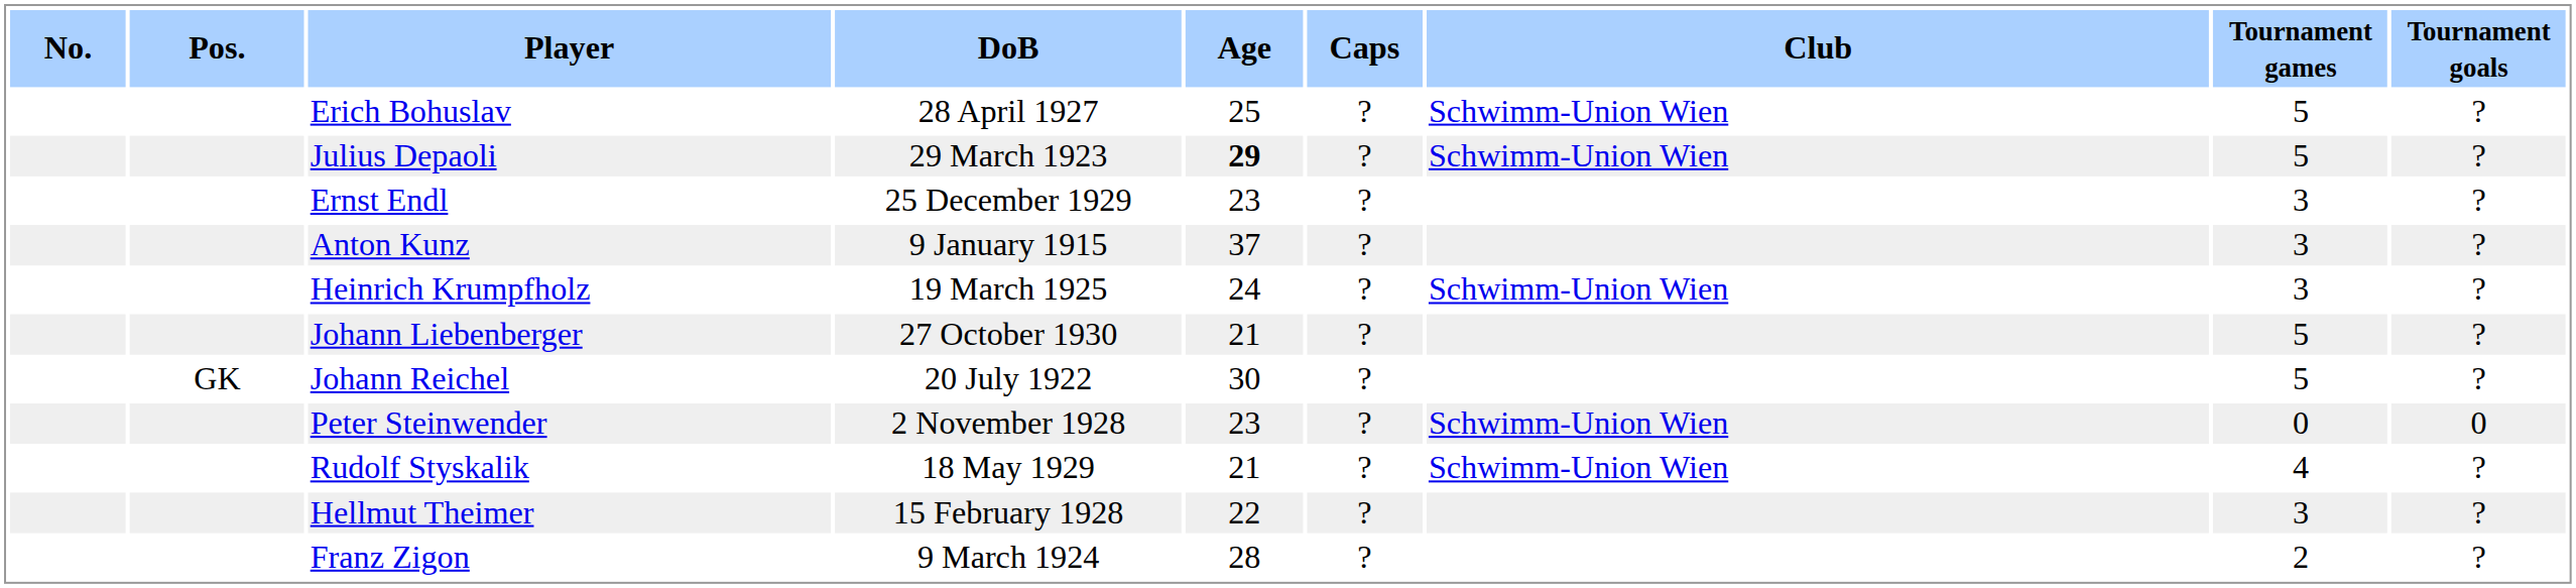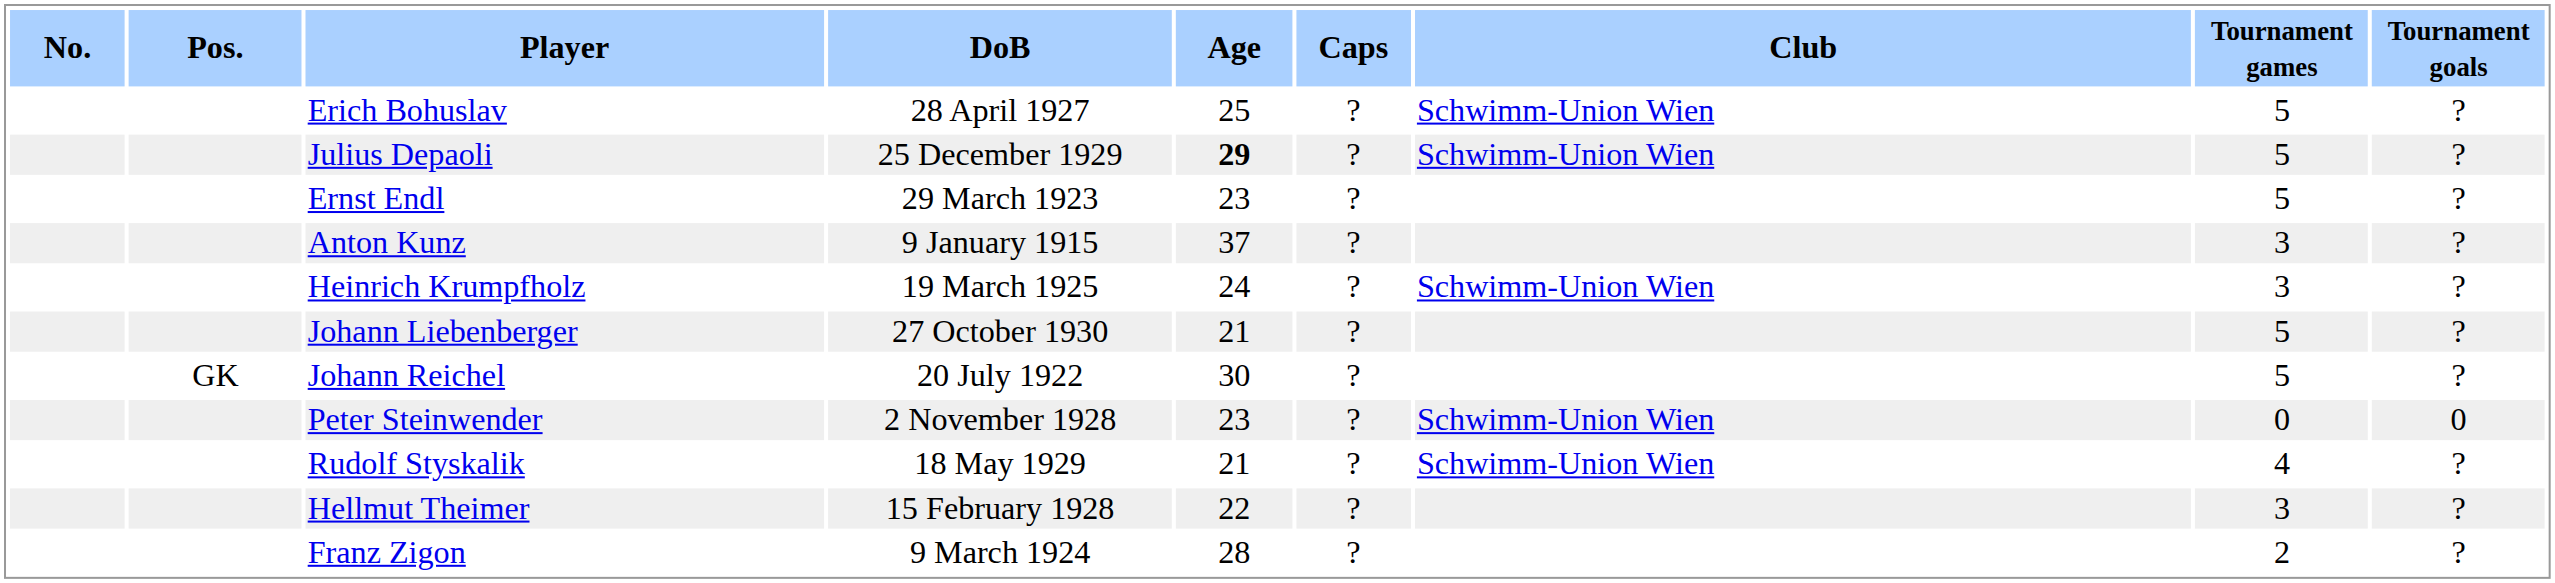Julius Depaoli | DoB: 29 March 1923 -> 25 December 1929
Ernst Endl | DoB: 25 December 1929 -> 29 March 1923
Ernst Endl | Tournament games: 3 -> 5
